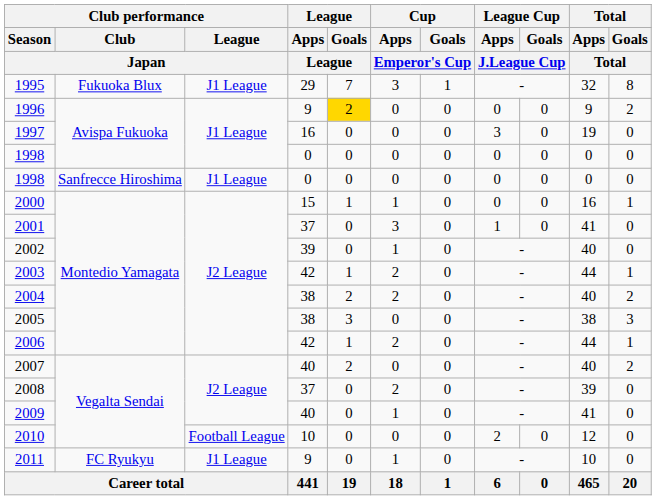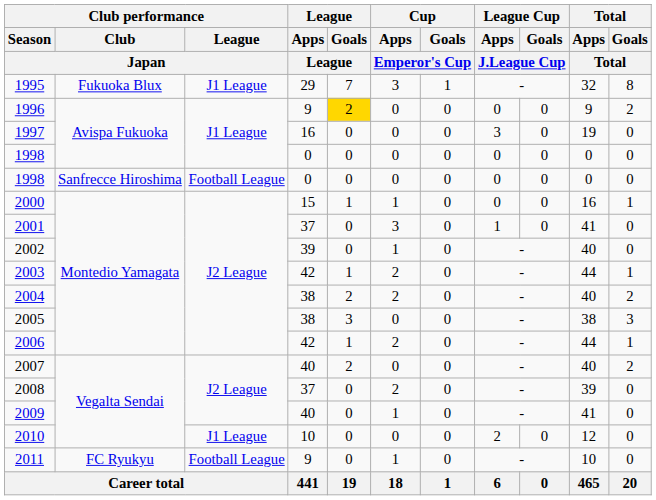1998 / Sanfrecce Hiroshima | Club performance / League / Japan: J1 League -> Football League
2010 | Club performance / League / Japan: Football League -> J1 League
2011 | Club performance / League / Japan: J1 League -> Football League
